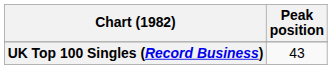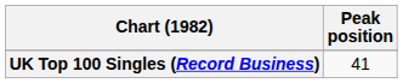UK Top 100 Singles (Record Business) | Peak position: 43 -> 41
